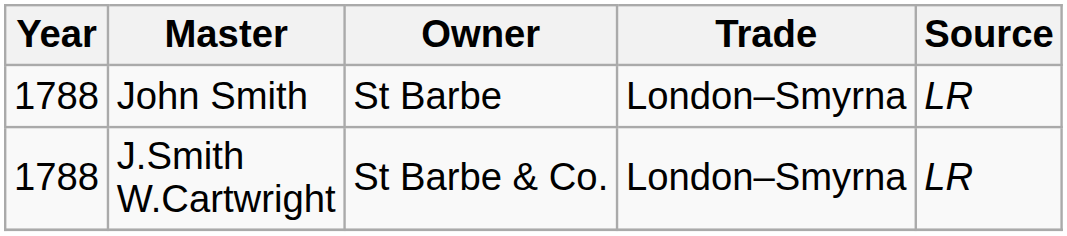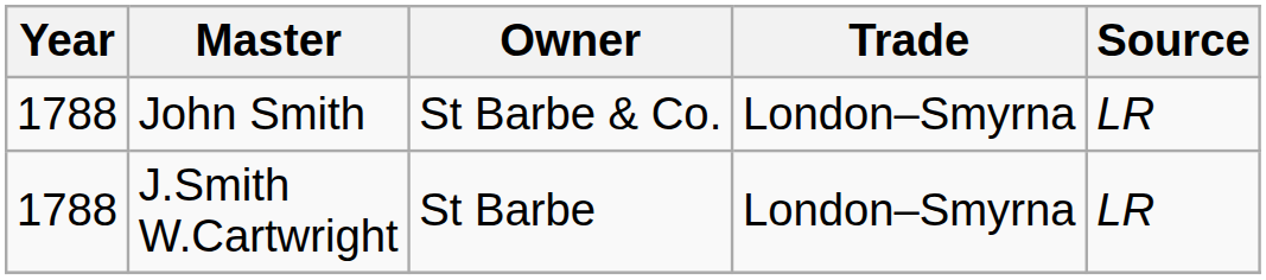John Smith | Owner: St Barbe -> St Barbe & Co.
J.Smith W.Cartwright | Owner: St Barbe & Co. -> St Barbe
